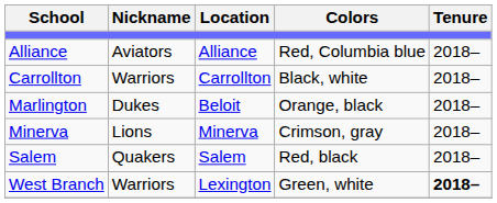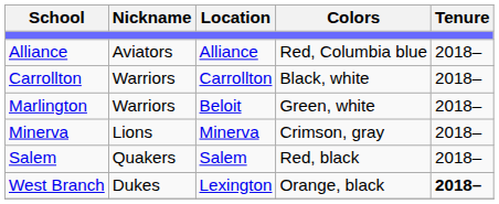Marlington | Nickname: Dukes -> Warriors
Marlington | Colors: Orange, black -> Green, white
West Branch | Nickname: Warriors -> Dukes
West Branch | Colors: Green, white -> Orange, black
